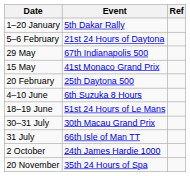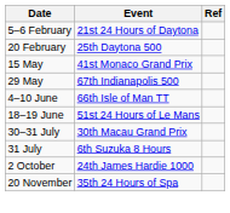- row: 1–20 January | 5th Dakar Rally
rows swapped: 20 February <-> 29 May
4–10 June | Event: 6th Suzuka 8 Hours -> 66th Isle of Man TT
31 July | Event: 66th Isle of Man TT -> 6th Suzuka 8 Hours
